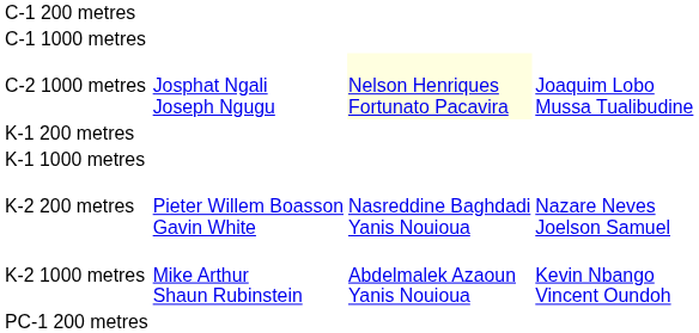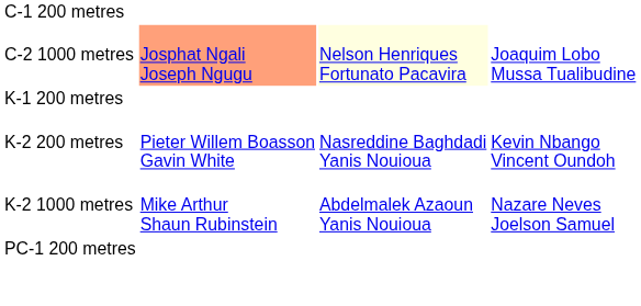- row: C-1 1000 metres
C-2 1000 metres | column 2: no background -> lightsalmon background
- row: K-1 1000 metres
K-2 200 metres | column 4: Nazare Neves Joelson Samuel -> Kevin Nbango Vincent Oundoh
K-2 1000 metres | column 4: Kevin Nbango Vincent Oundoh -> Nazare Neves Joelson Samuel
